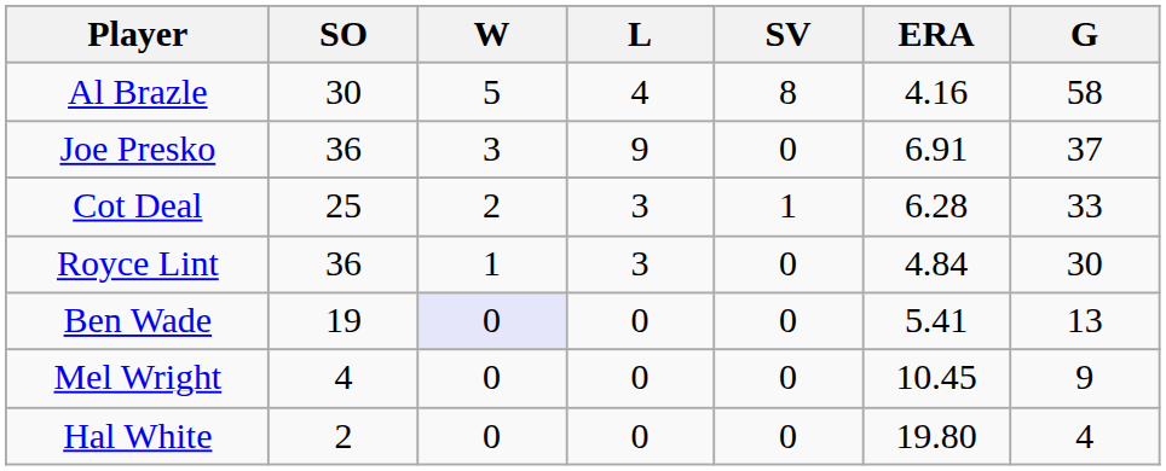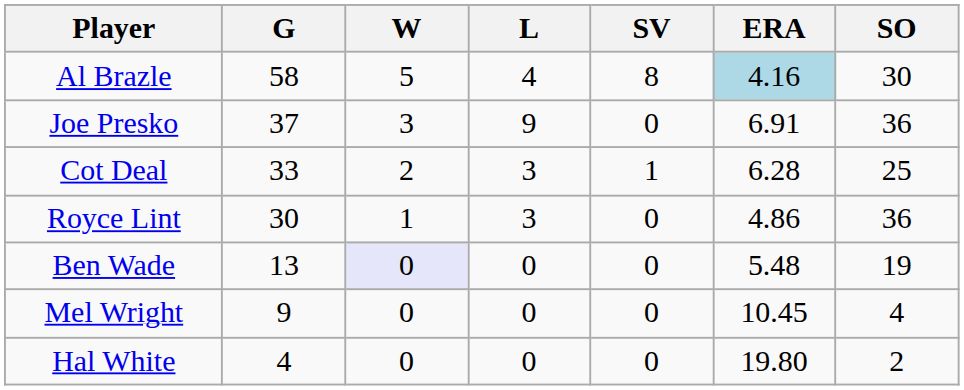columns swapped: G <-> SO
Al Brazle | ERA: no background -> lightblue background
Royce Lint | ERA: 4.84 -> 4.86
Ben Wade | ERA: 5.41 -> 5.48
